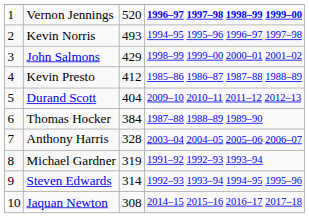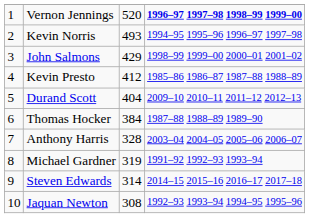Steven Edwards | column 4: 1992–93 1993–94 1994–95 1995–96 -> 2014–15 2015–16 2016–17 2017–18
Jaquan Newton | column 4: 2014–15 2015–16 2016–17 2017–18 -> 1992–93 1993–94 1994–95 1995–96
